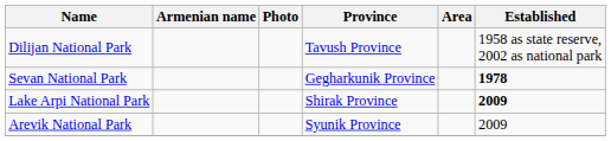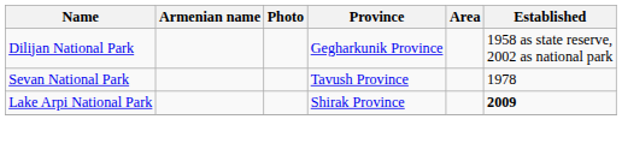Dilijan National Park | Province: Tavush Province -> Gegharkunik Province
Sevan National Park | Province: Gegharkunik Province -> Tavush Province
Sevan National Park | Established: bold -> normal
- row: Arevik National Park | Syunik Province | 2009
